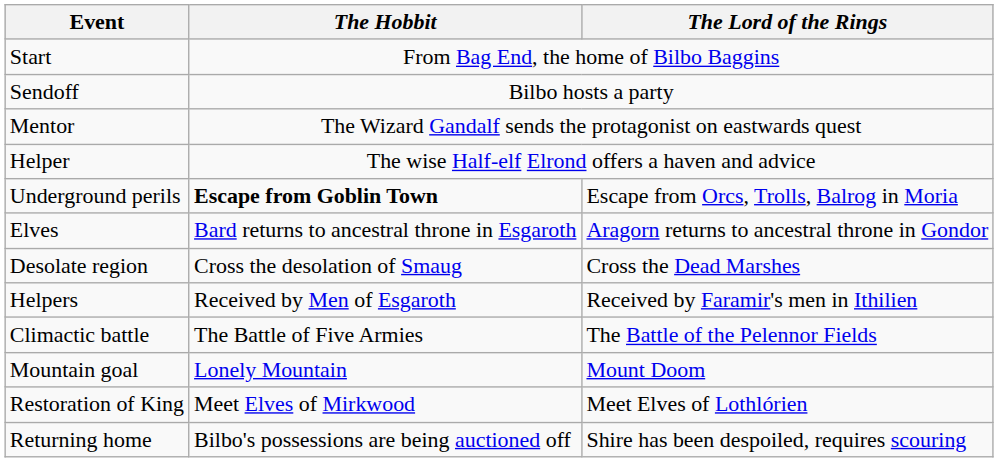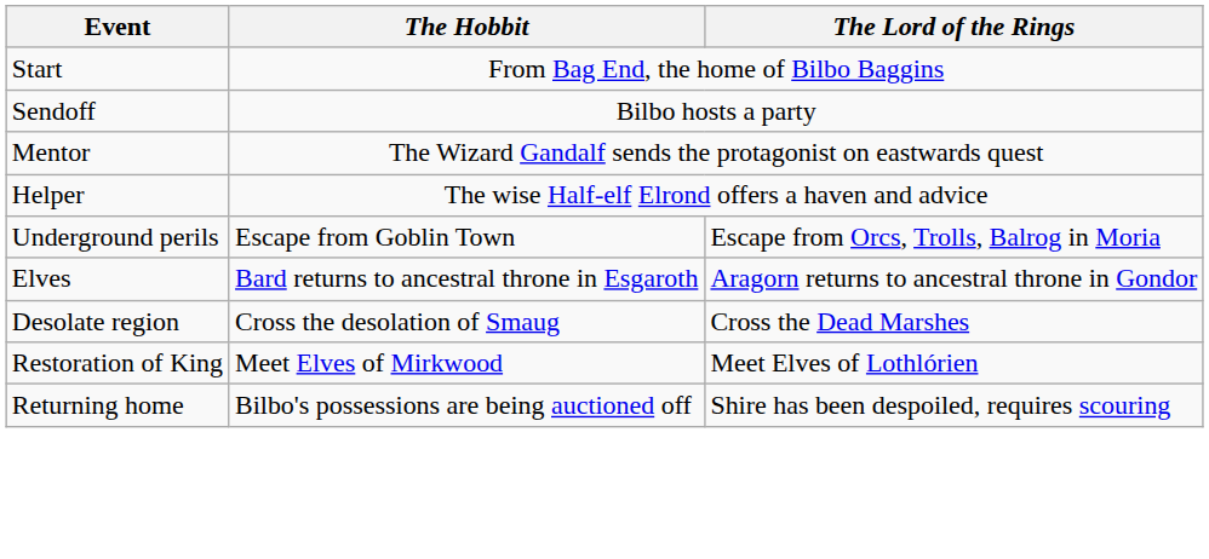Underground perils | The Hobbit: bold -> normal
- row: Helpers | Received by Men of Esgaroth | Received by Faramir's men in Ithilien
- row: Climactic battle | The Battle of Five Armies | The Battle of the Pelennor Fields
- row: Mountain goal | Lonely Mountain | Mount Doom
